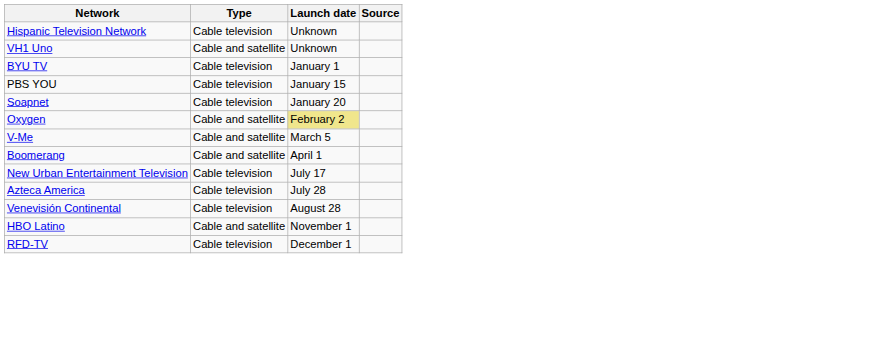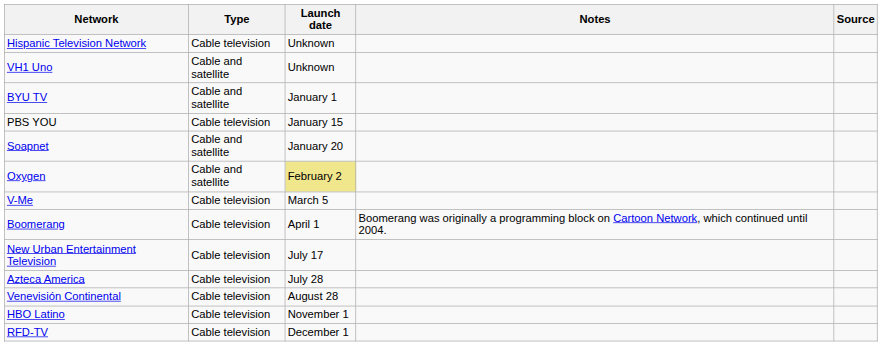+ column: Notes | Boomerang was originally a programming block on Cartoon Network, which continued until 2004.
BYU TV | Type: Cable television -> Cable and satellite
Soapnet | Type: Cable television -> Cable and satellite
V-Me | Type: Cable and satellite -> Cable television
Boomerang | Type: Cable and satellite -> Cable television
HBO Latino | Type: Cable and satellite -> Cable television
